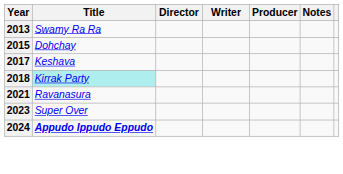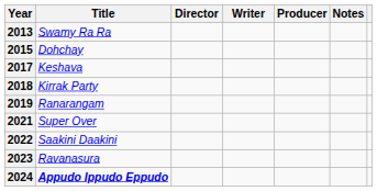2018 | Title: paleturquoise background -> no background
+ row: 2019 | Ranarangam
2021 | Title: Ravanasura -> Super Over
+ row: 2022 | Saakini Daakini
2023 | Title: Super Over -> Ravanasura
